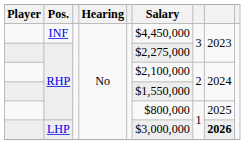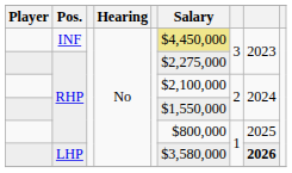INF | Salary: no background -> khaki background
LHP | Salary: $3,000,000 -> $3,580,000
